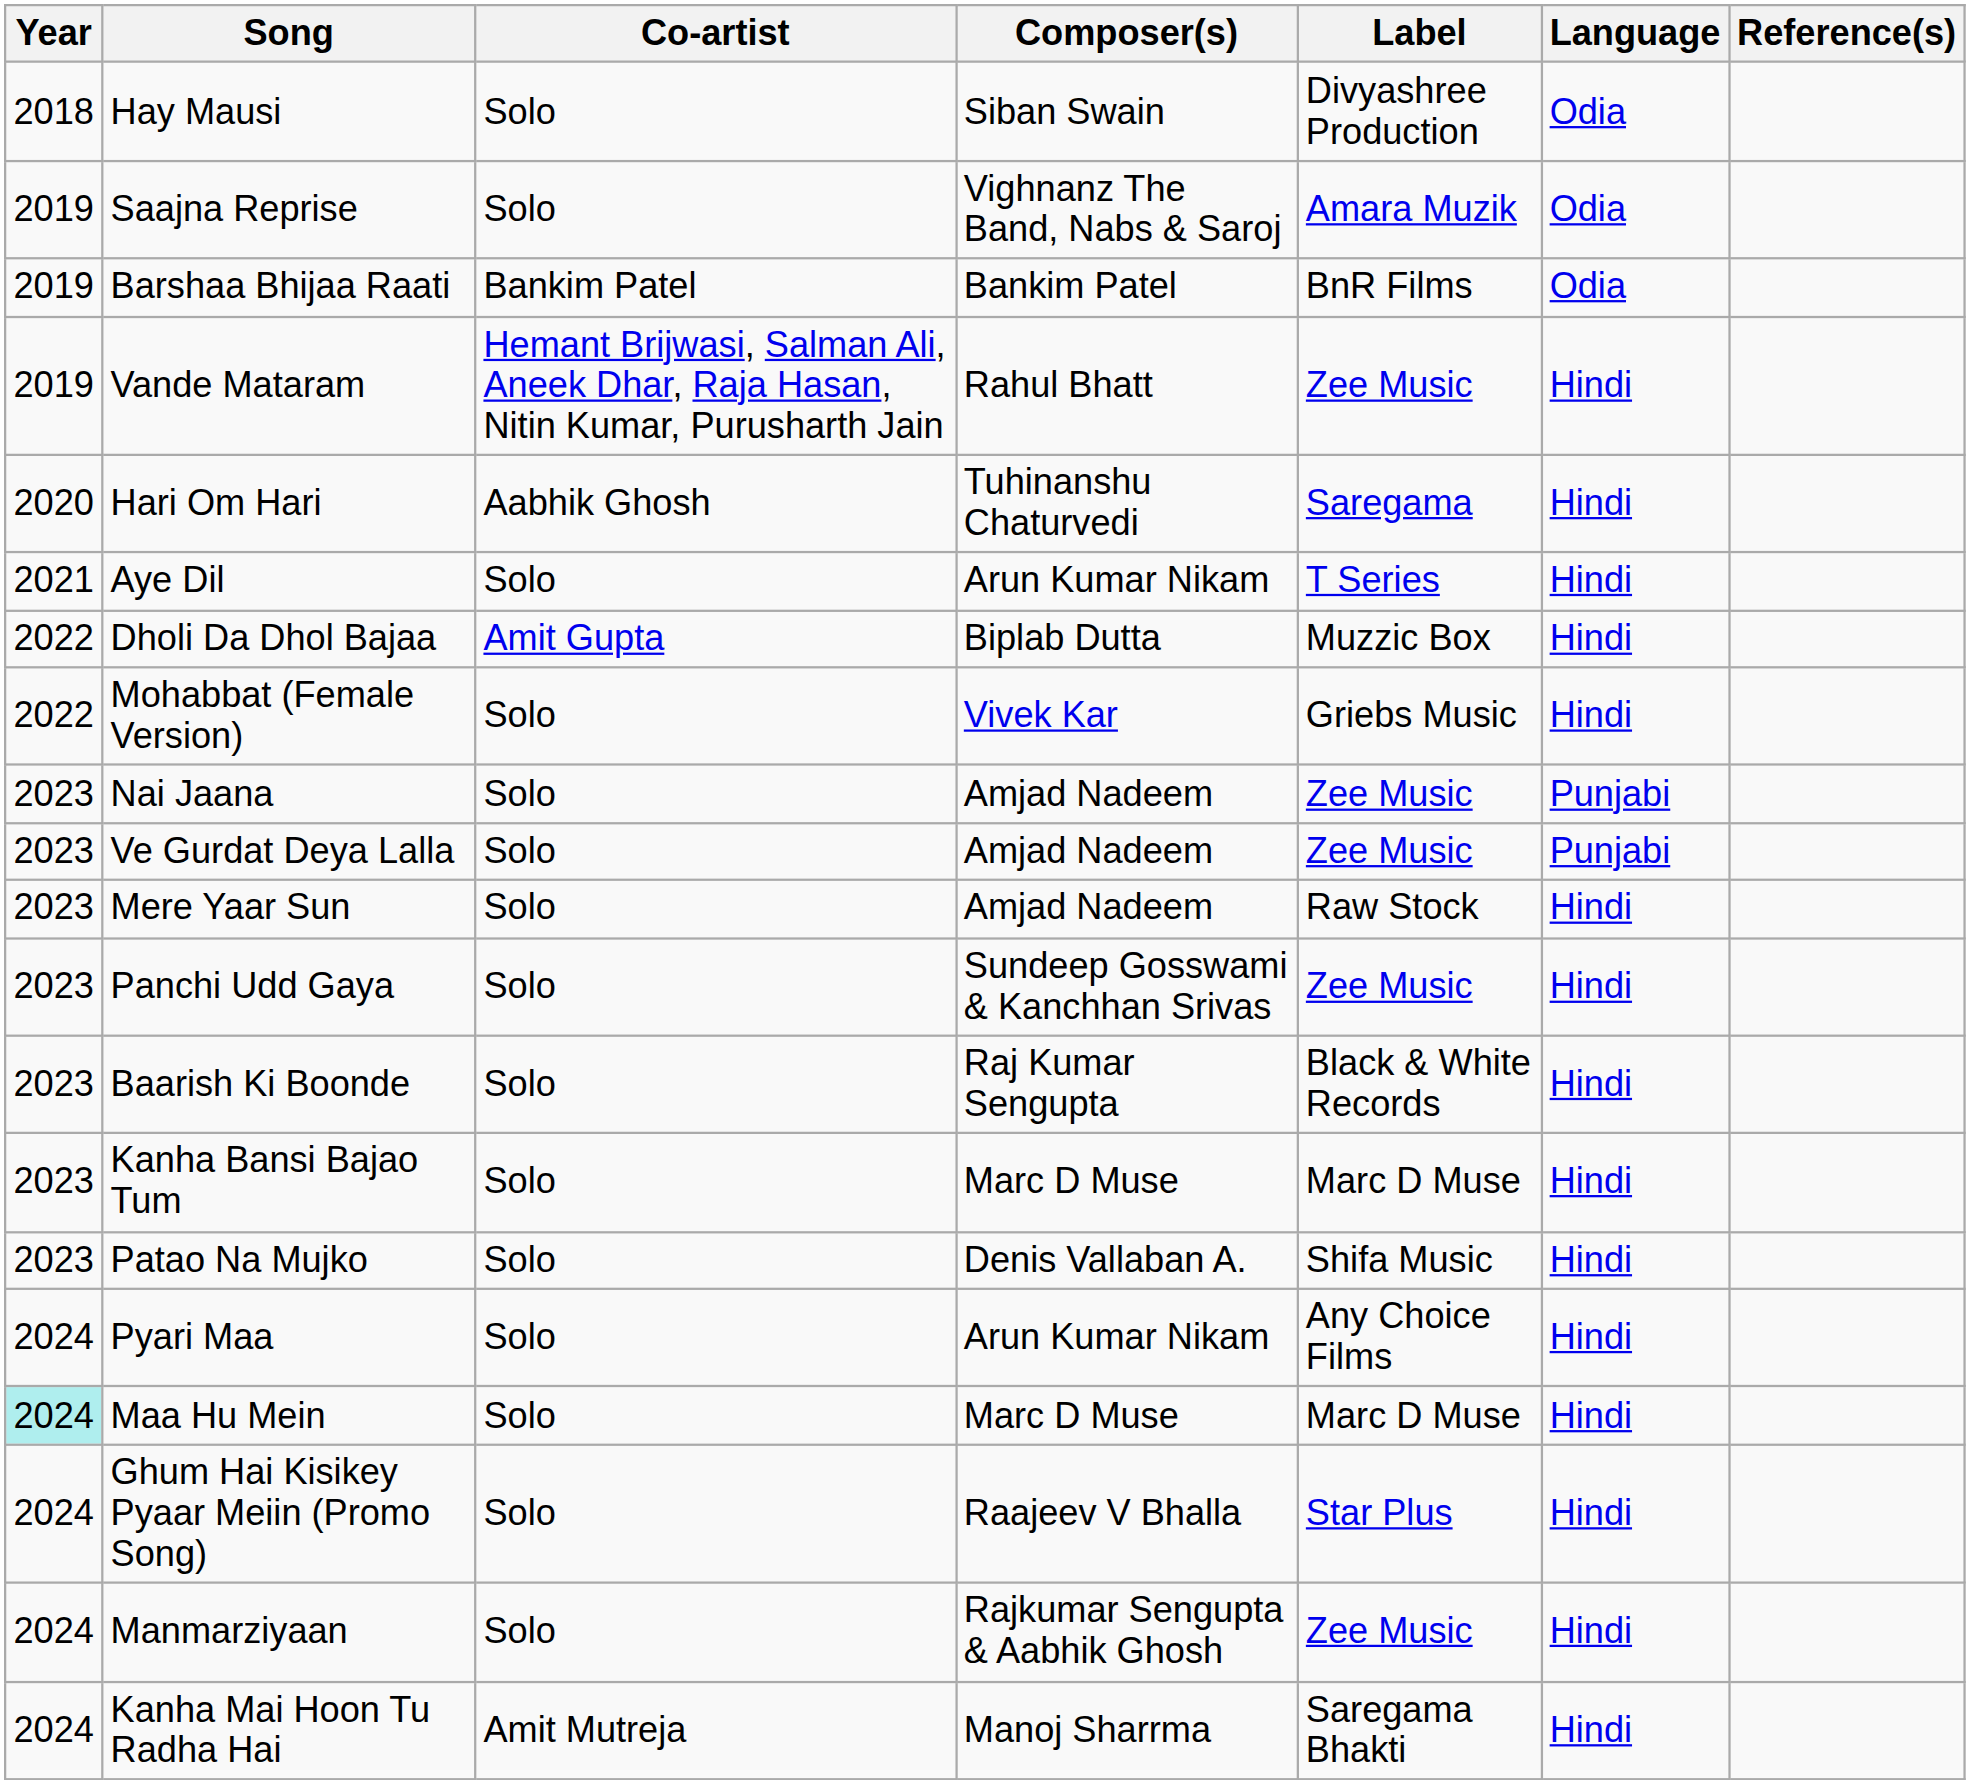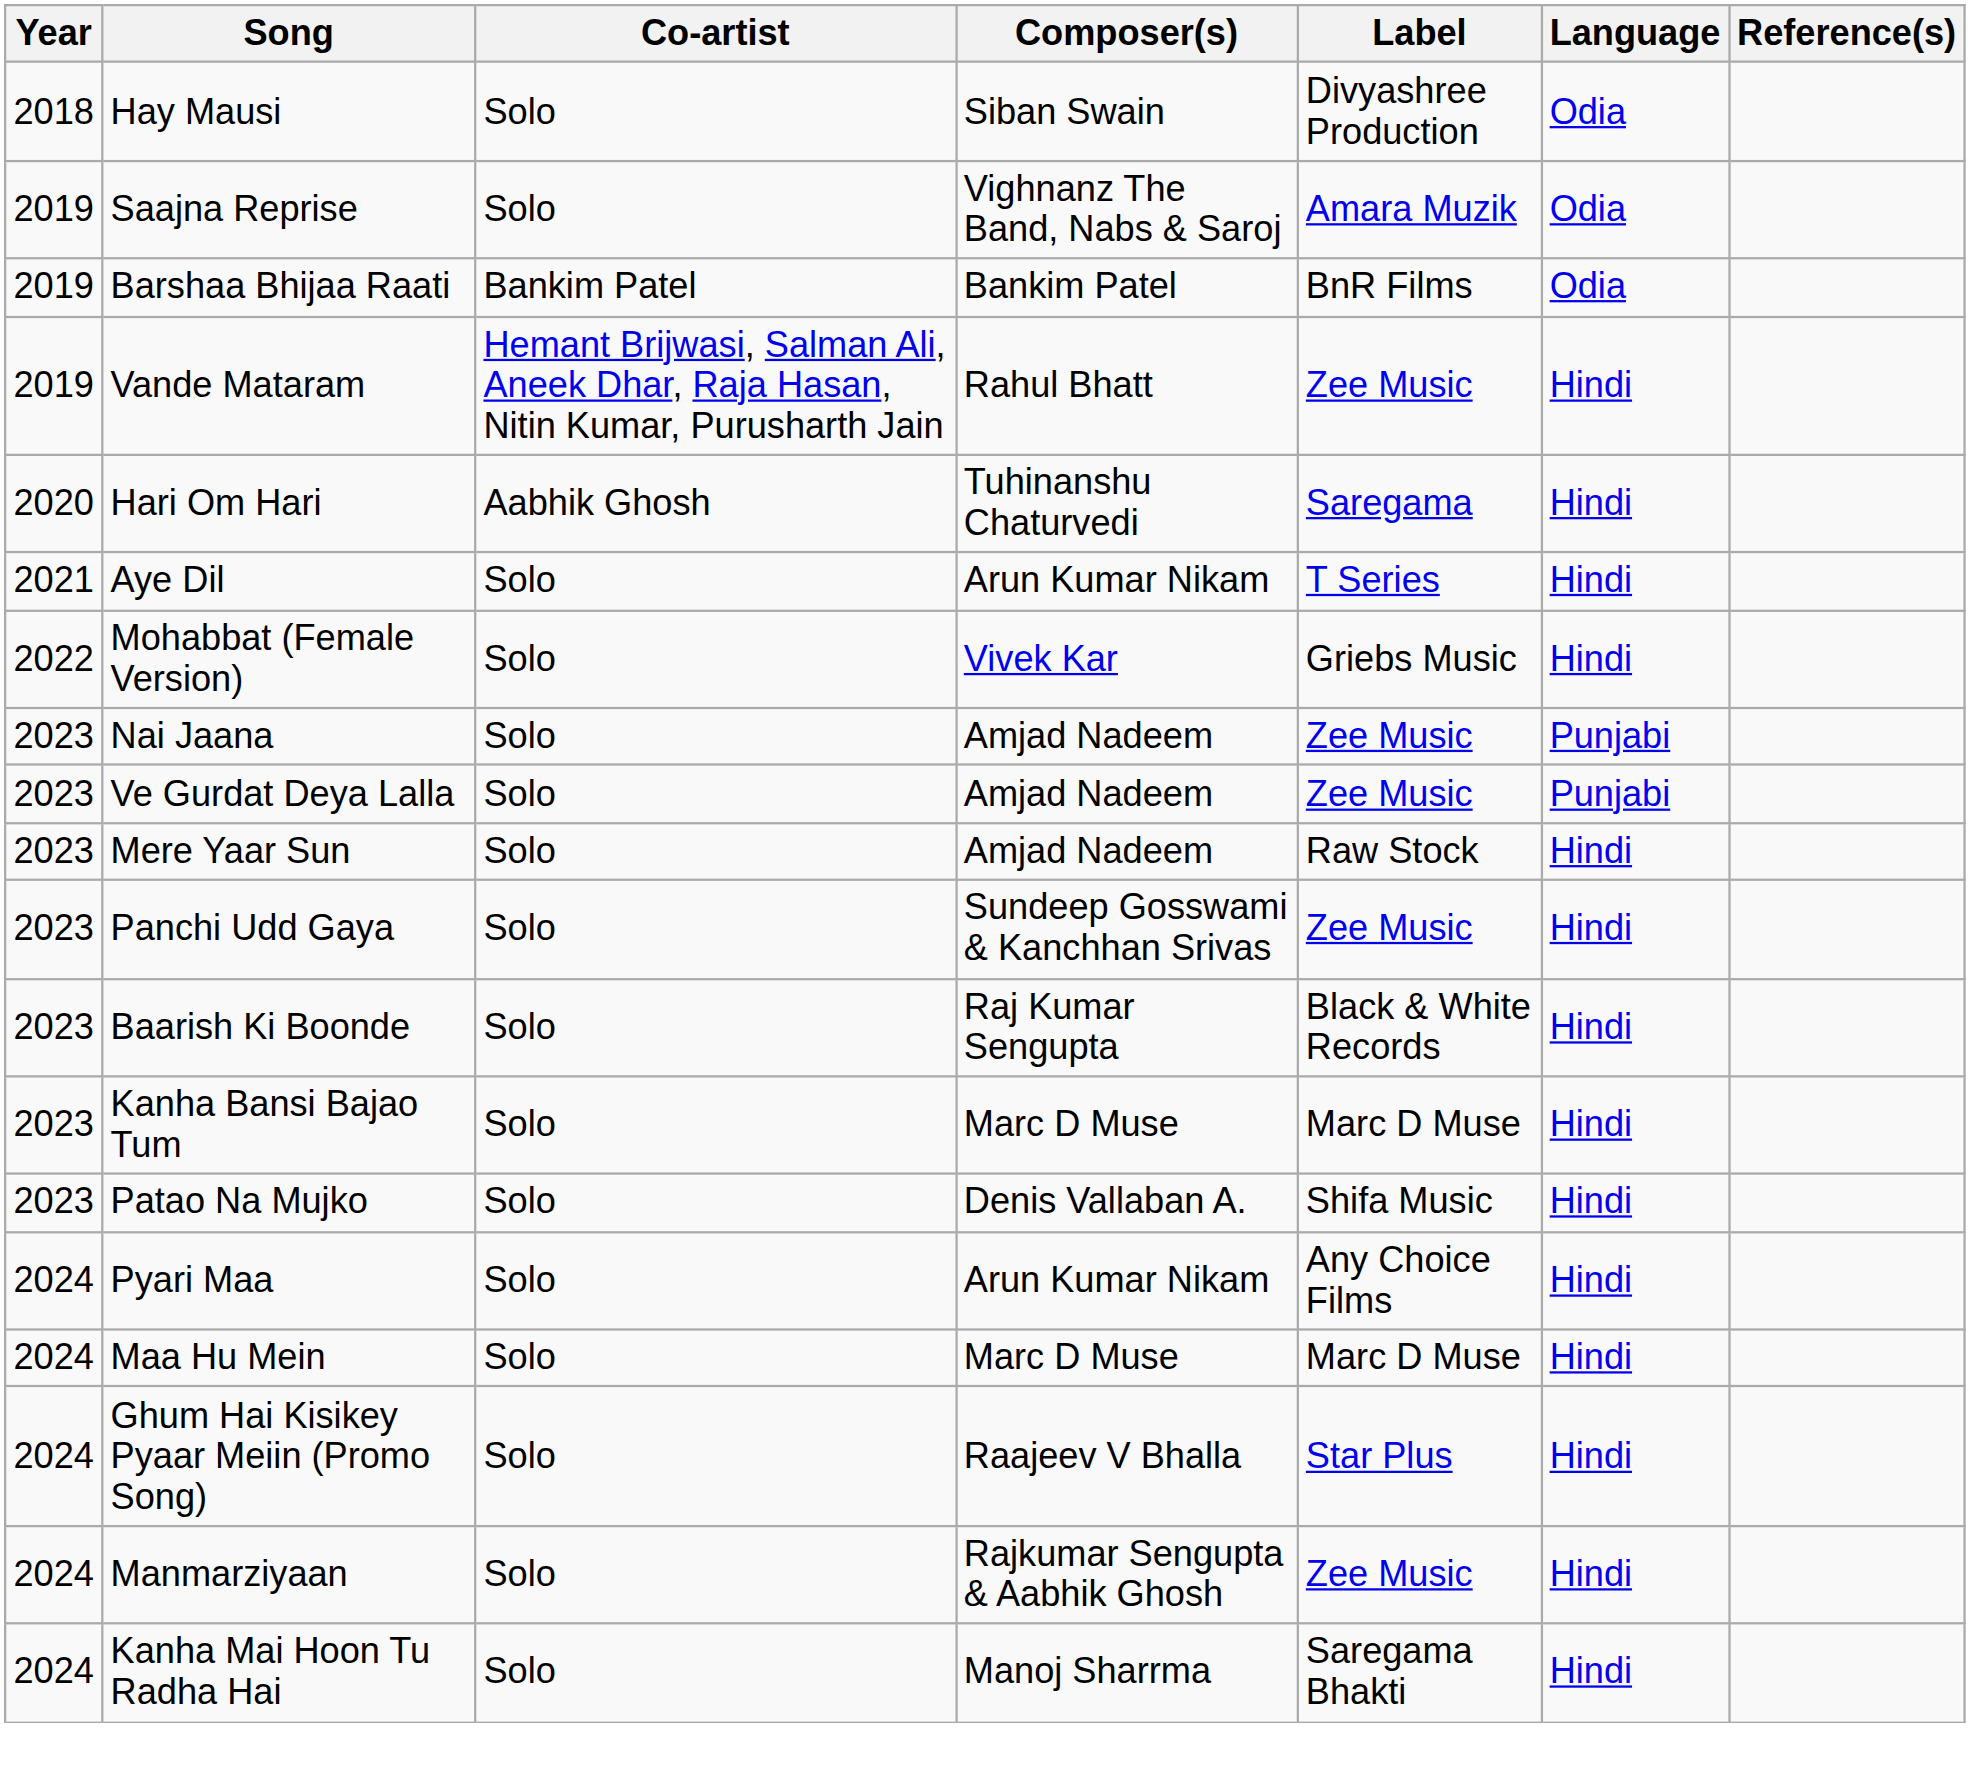- row: 2022 | Dholi Da Dhol Bajaa | Amit Gupta | Biplab Dutta | Muzzic Box | Hindi
Maa Hu Mein | Year: paleturquoise background -> no background
Kanha Mai Hoon Tu Radha Hai | Co-artist: Amit Mutreja -> Solo
